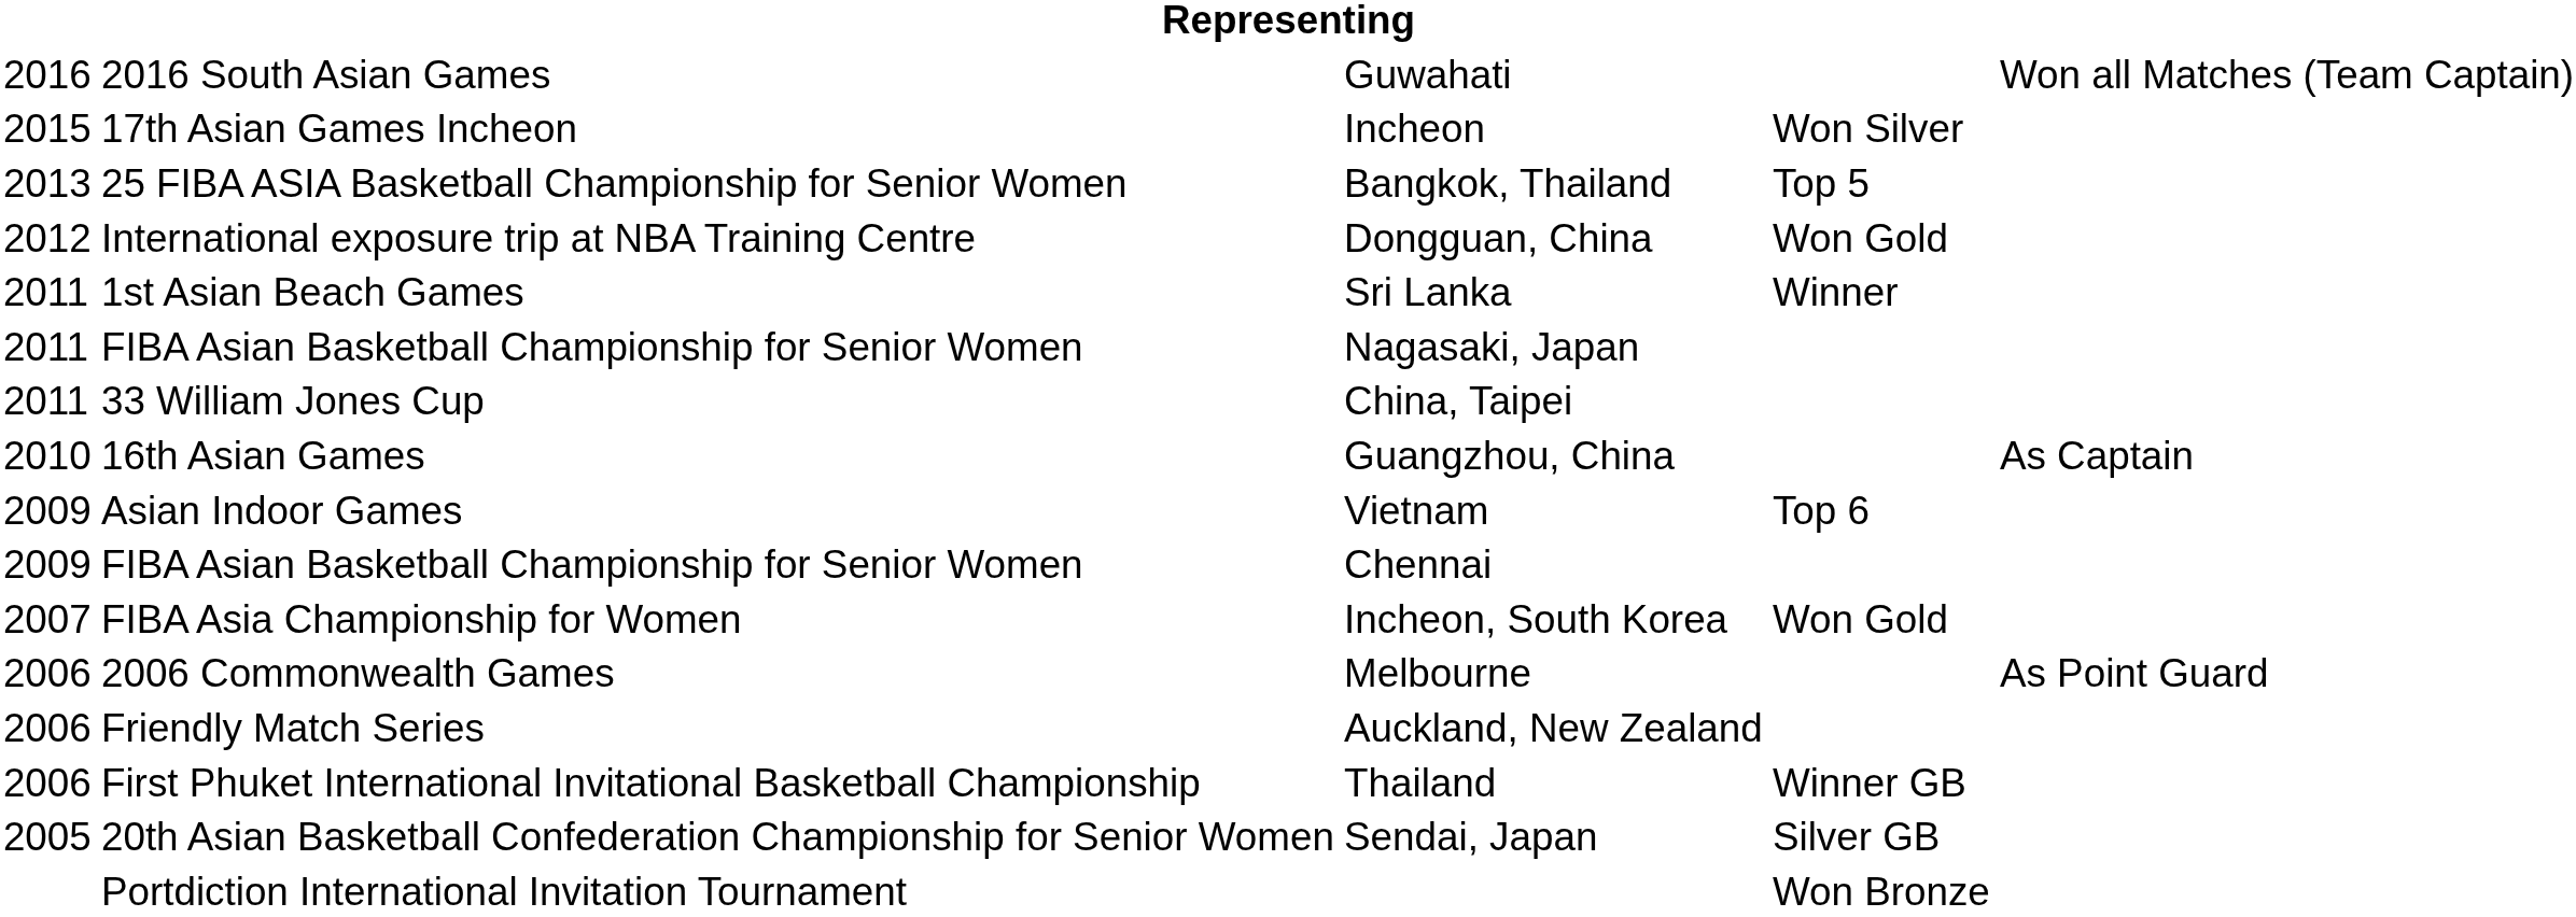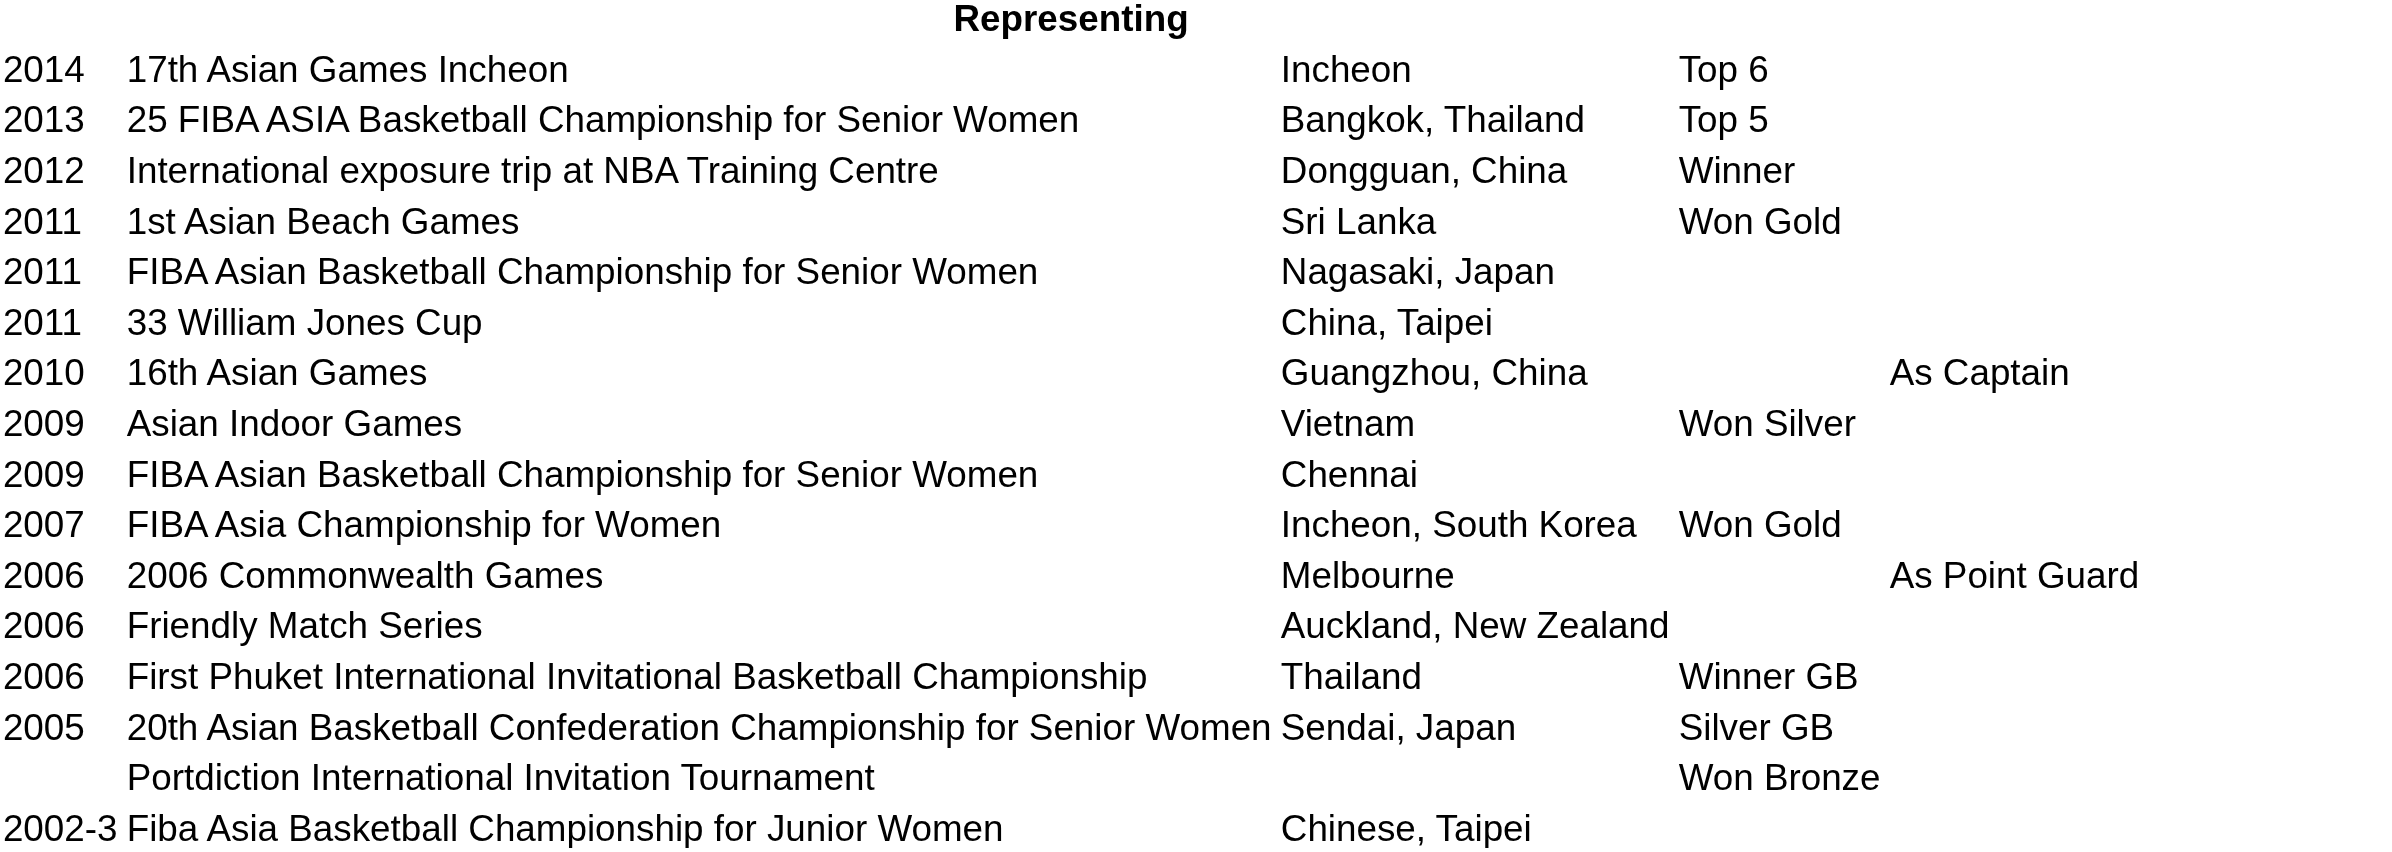- row: 2016 | 2016 South Asian Games | Guwahati | Won all Matches (Team Captain)
Incheon | column 1: 2015 -> 2014
Incheon | column 4: Won Silver -> Top 6
Dongguan, China | column 4: Won Gold -> Winner
Sri Lanka | column 4: Winner -> Won Gold
Vietnam | column 4: Top 6 -> Won Silver
+ row: 2002-3 | Fiba Asia Basketball Championship for Junior Women | Chinese, Taipei
